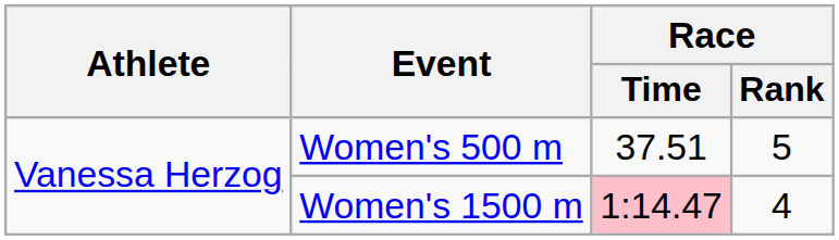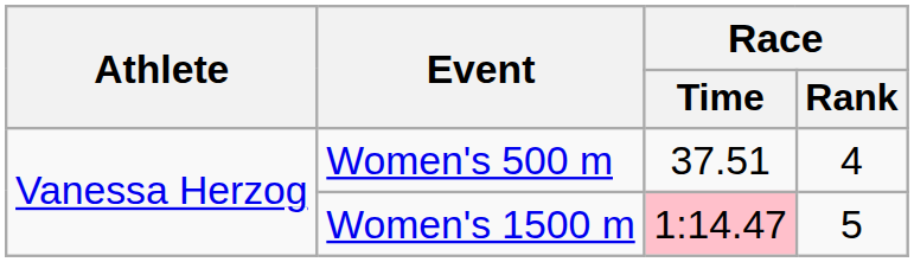Women's 500 m | Race / Rank: 5 -> 4
Women's 1500 m | Race / Rank: 4 -> 5
